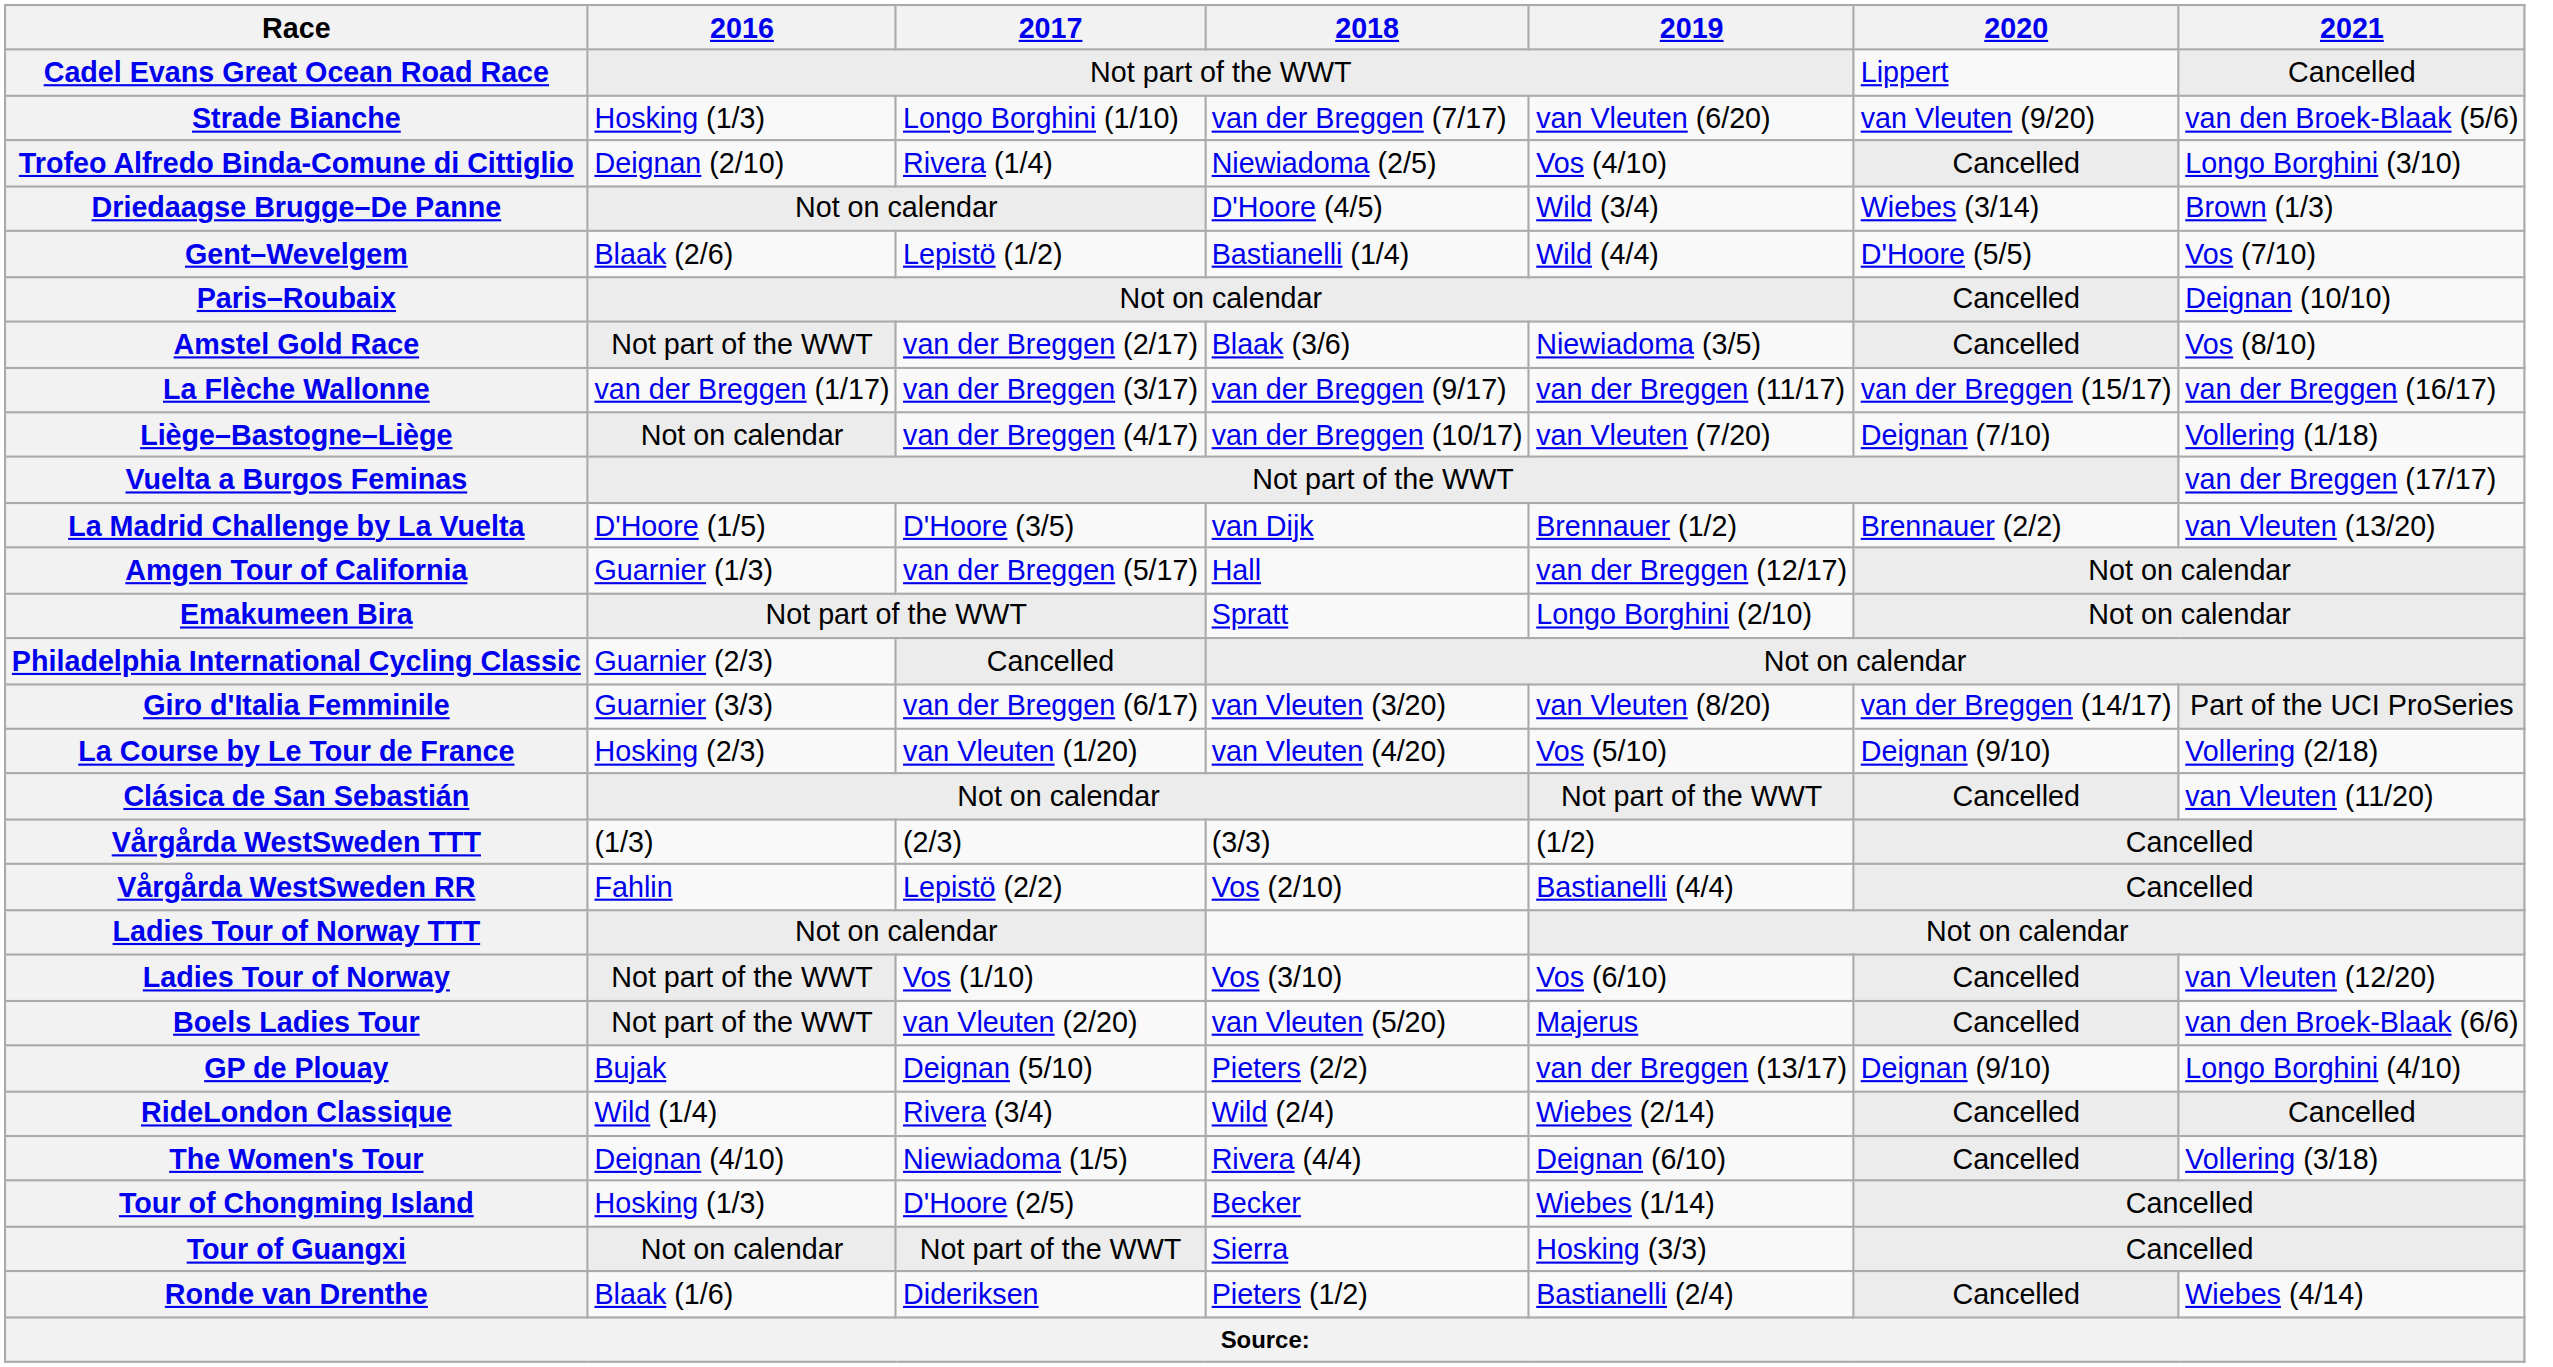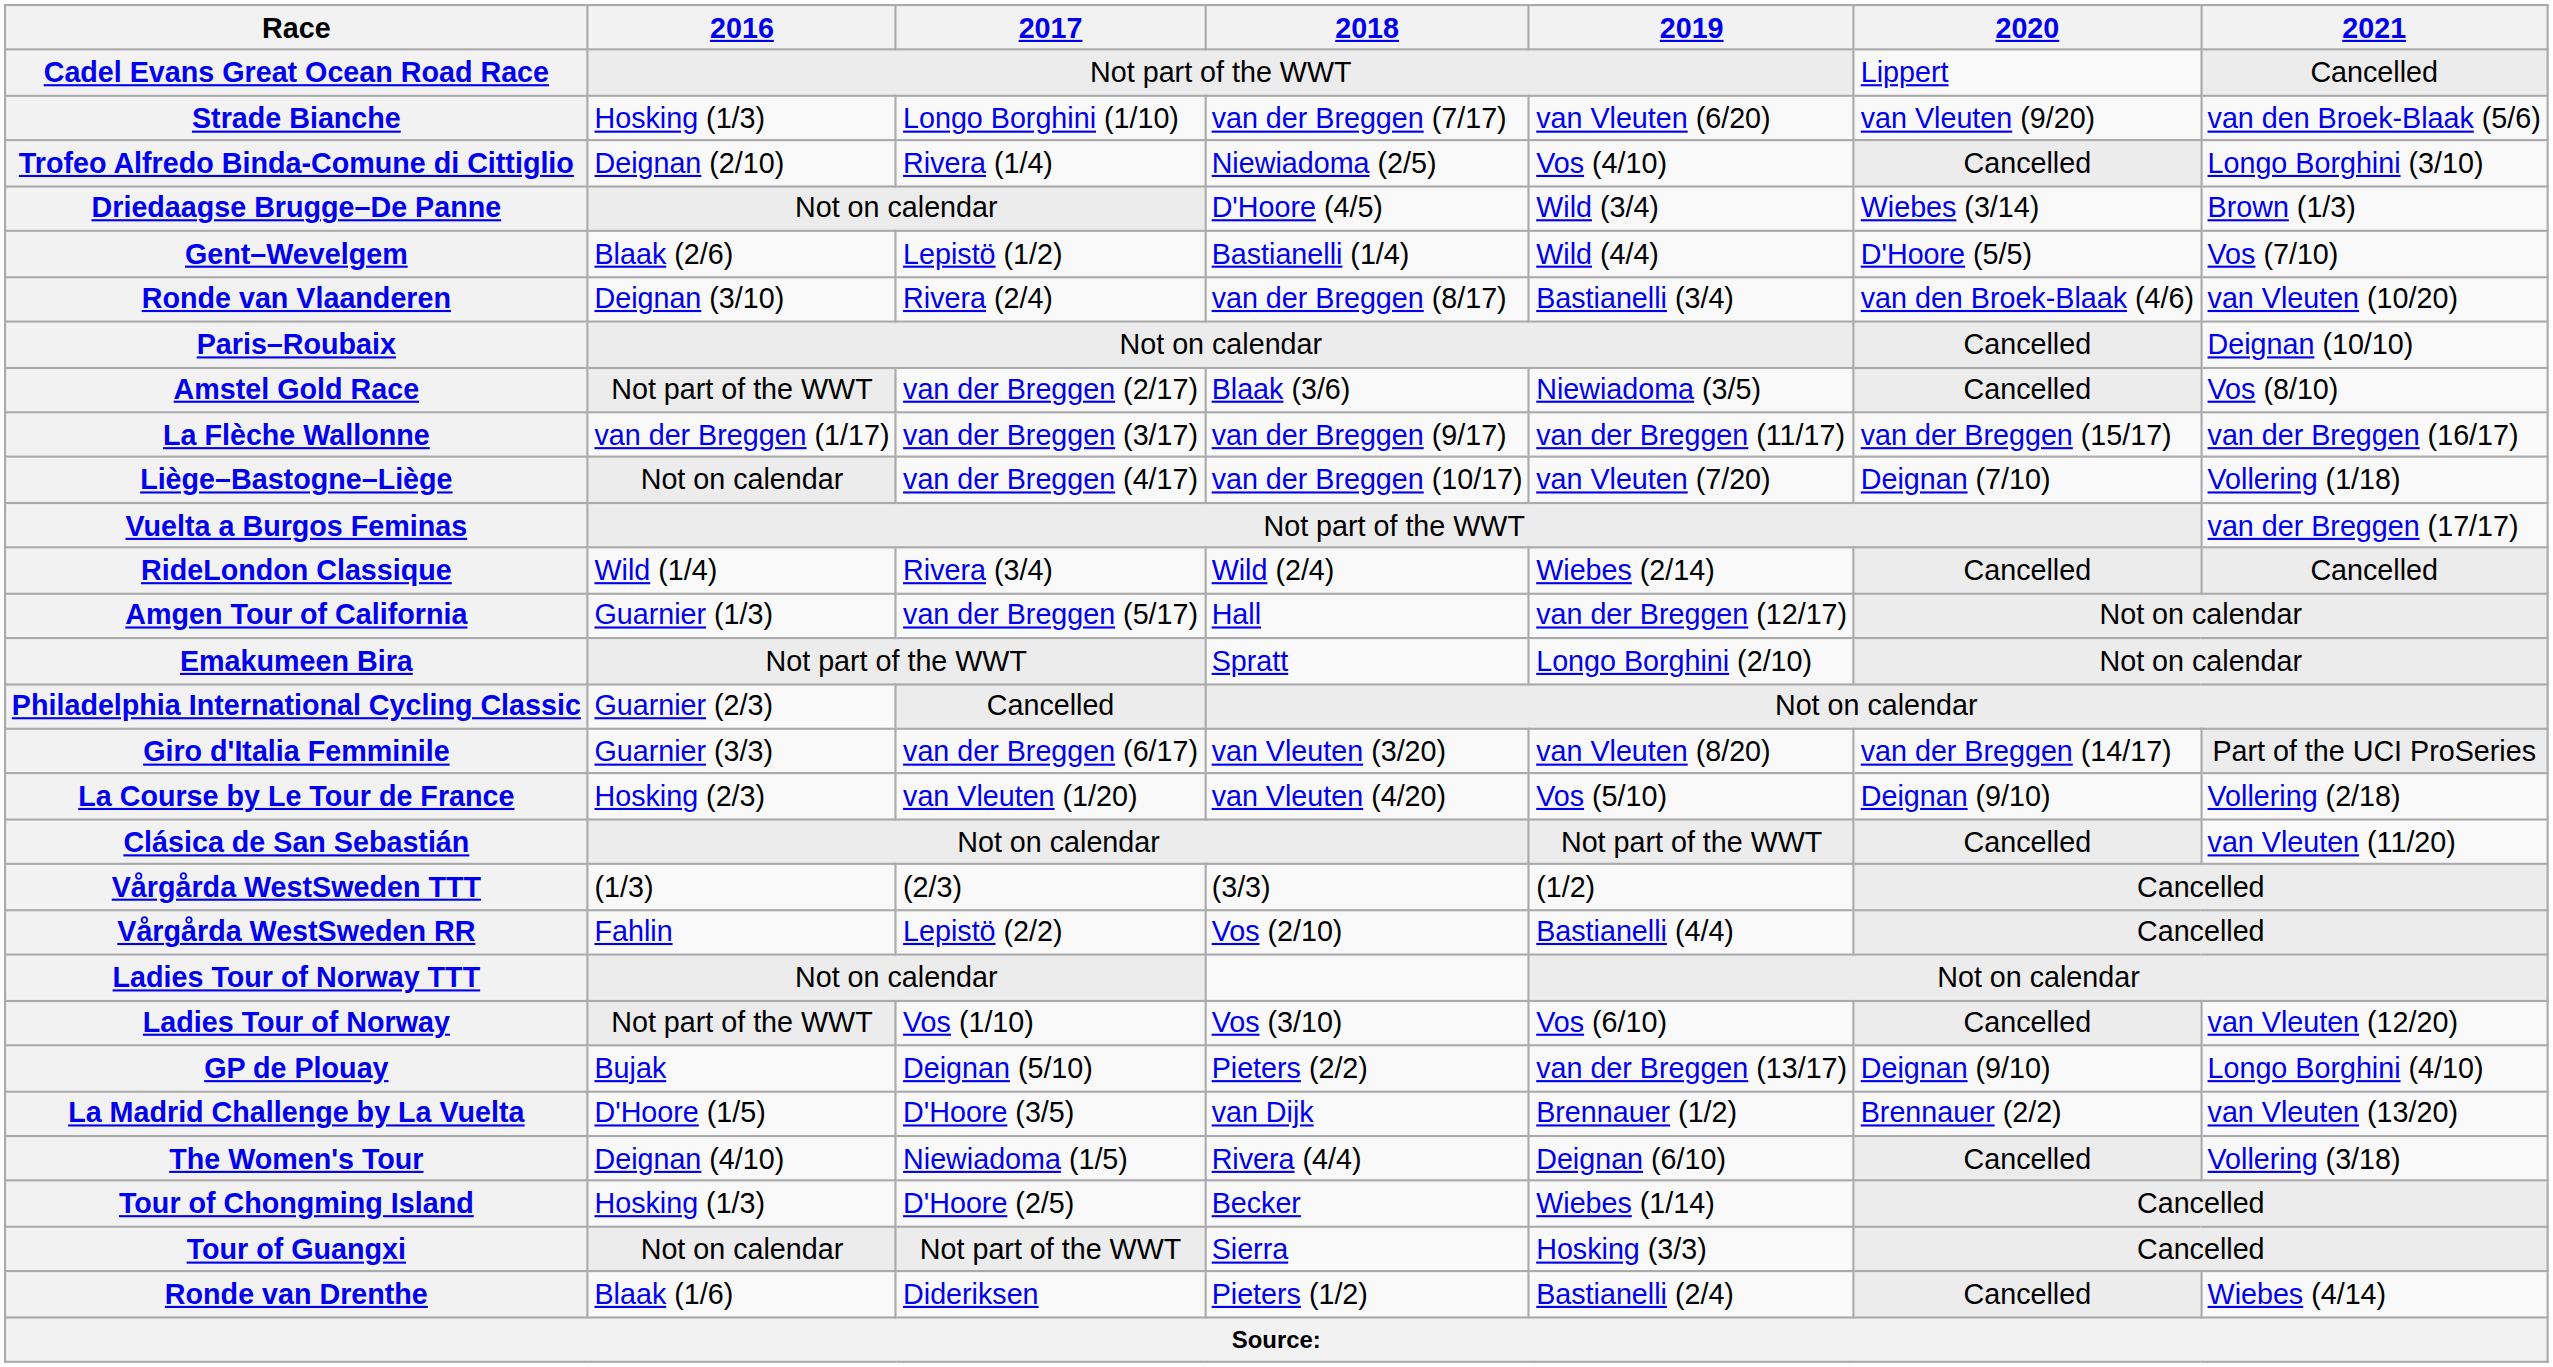+ row: Ronde van Vlaanderen | Deignan (3/10) | Rivera (2/4) | van der Breggen (8/17) | Bastianelli (3/4) | van den Broek-Blaak (4/6) | van Vleuten (10/20)
rows swapped: RideLondon Classique <-> La Madrid Challenge by La Vuelta
- row: Boels Ladies Tour | Not part of the WWT | van Vleuten (2/20) | van Vleuten (5/20) | Majerus | Cancelled | van den Broek-Blaak (6/6)
